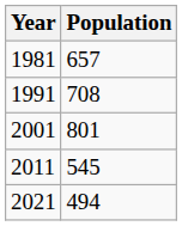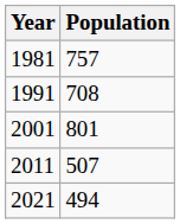1981 | Population: 657 -> 757
2011 | Population: 545 -> 507
